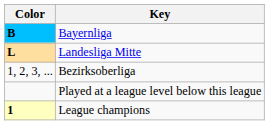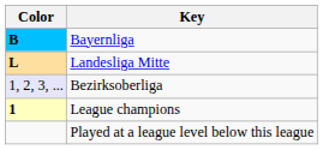Bezirksoberliga | Color: no background -> lavender background
rows swapped: League champions <-> Played at a league level below this league
